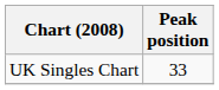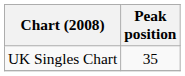UK Singles Chart | Peak position: 33 -> 35
